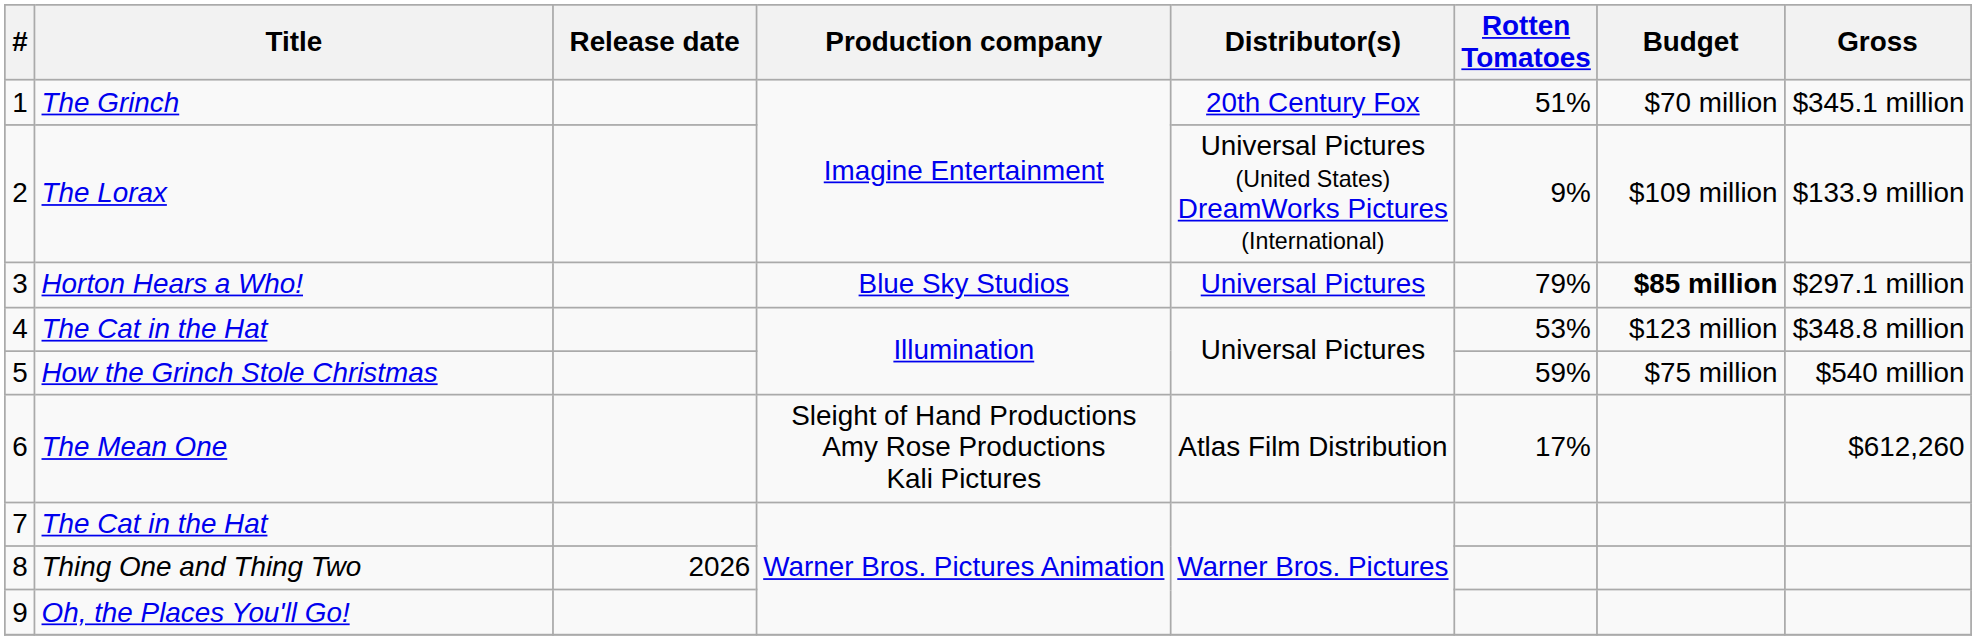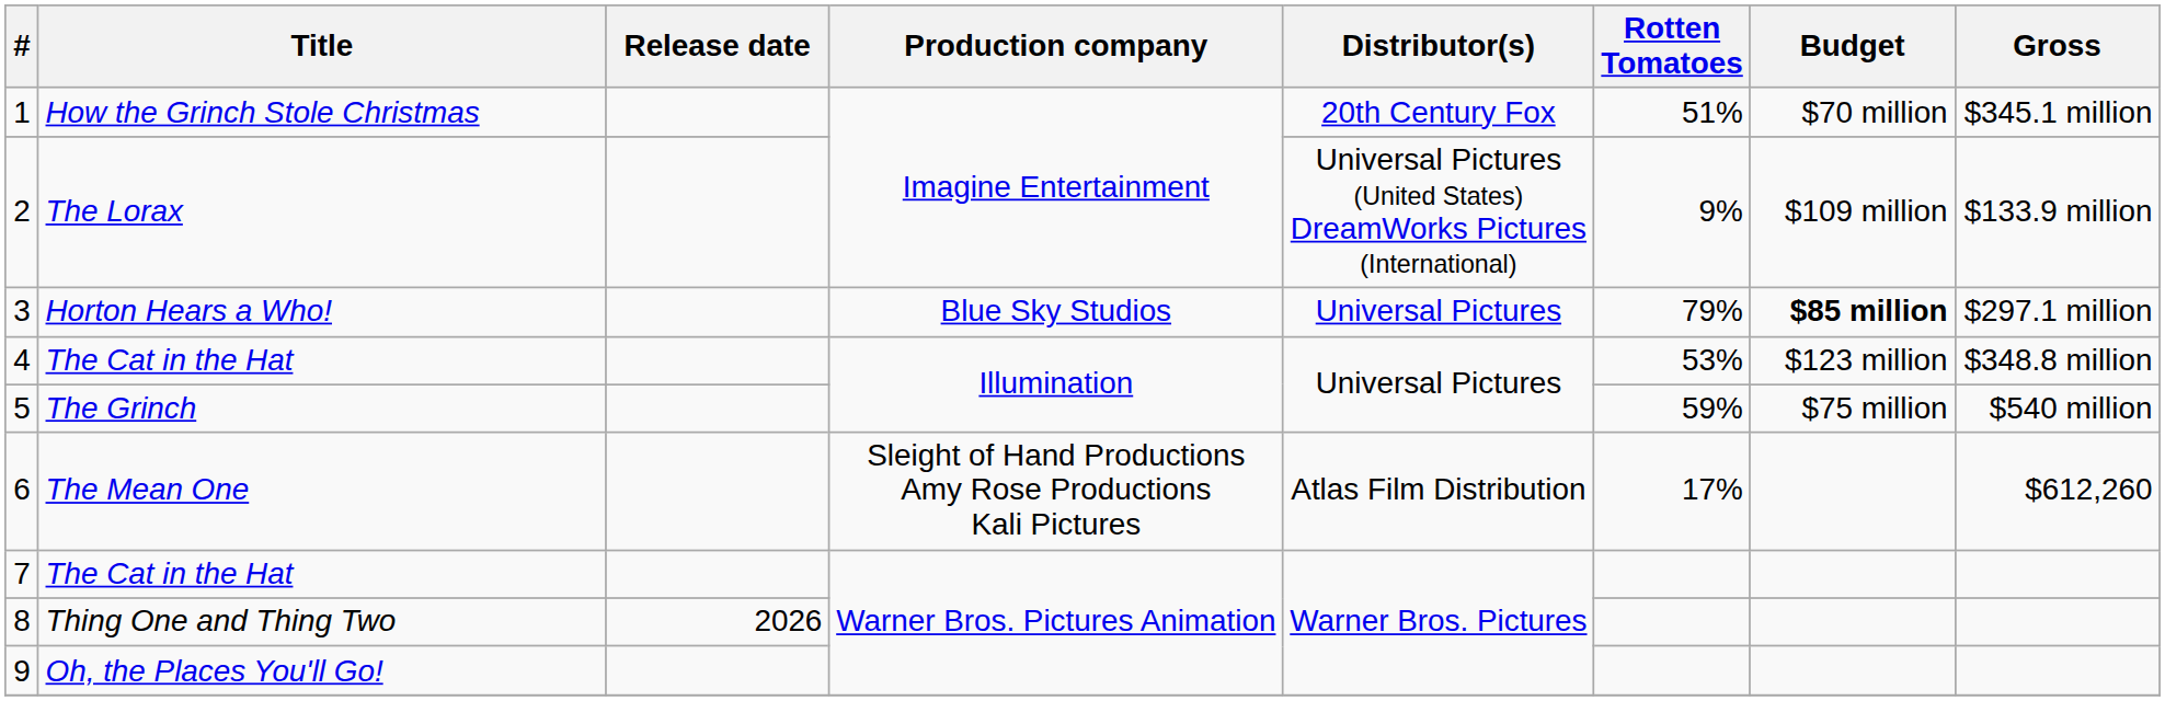1 | Title: The Grinch -> How the Grinch Stole Christmas
5 | Title: How the Grinch Stole Christmas -> The Grinch
